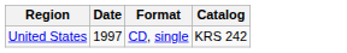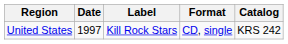+ column: Label | Kill Rock Stars
